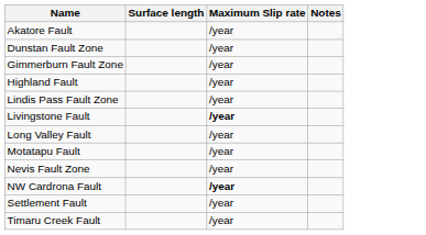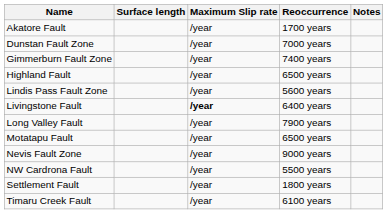+ column: Reoccurrence | 1700 years | 7000 years | 7400 years | 6500 years | 5600 years | 6400 years | 7900 years | 6500 years | 9000 years | 5500 years | 1800 years | 6100 years
NW Cardrona Fault | Maximum Slip rate: bold -> normal
